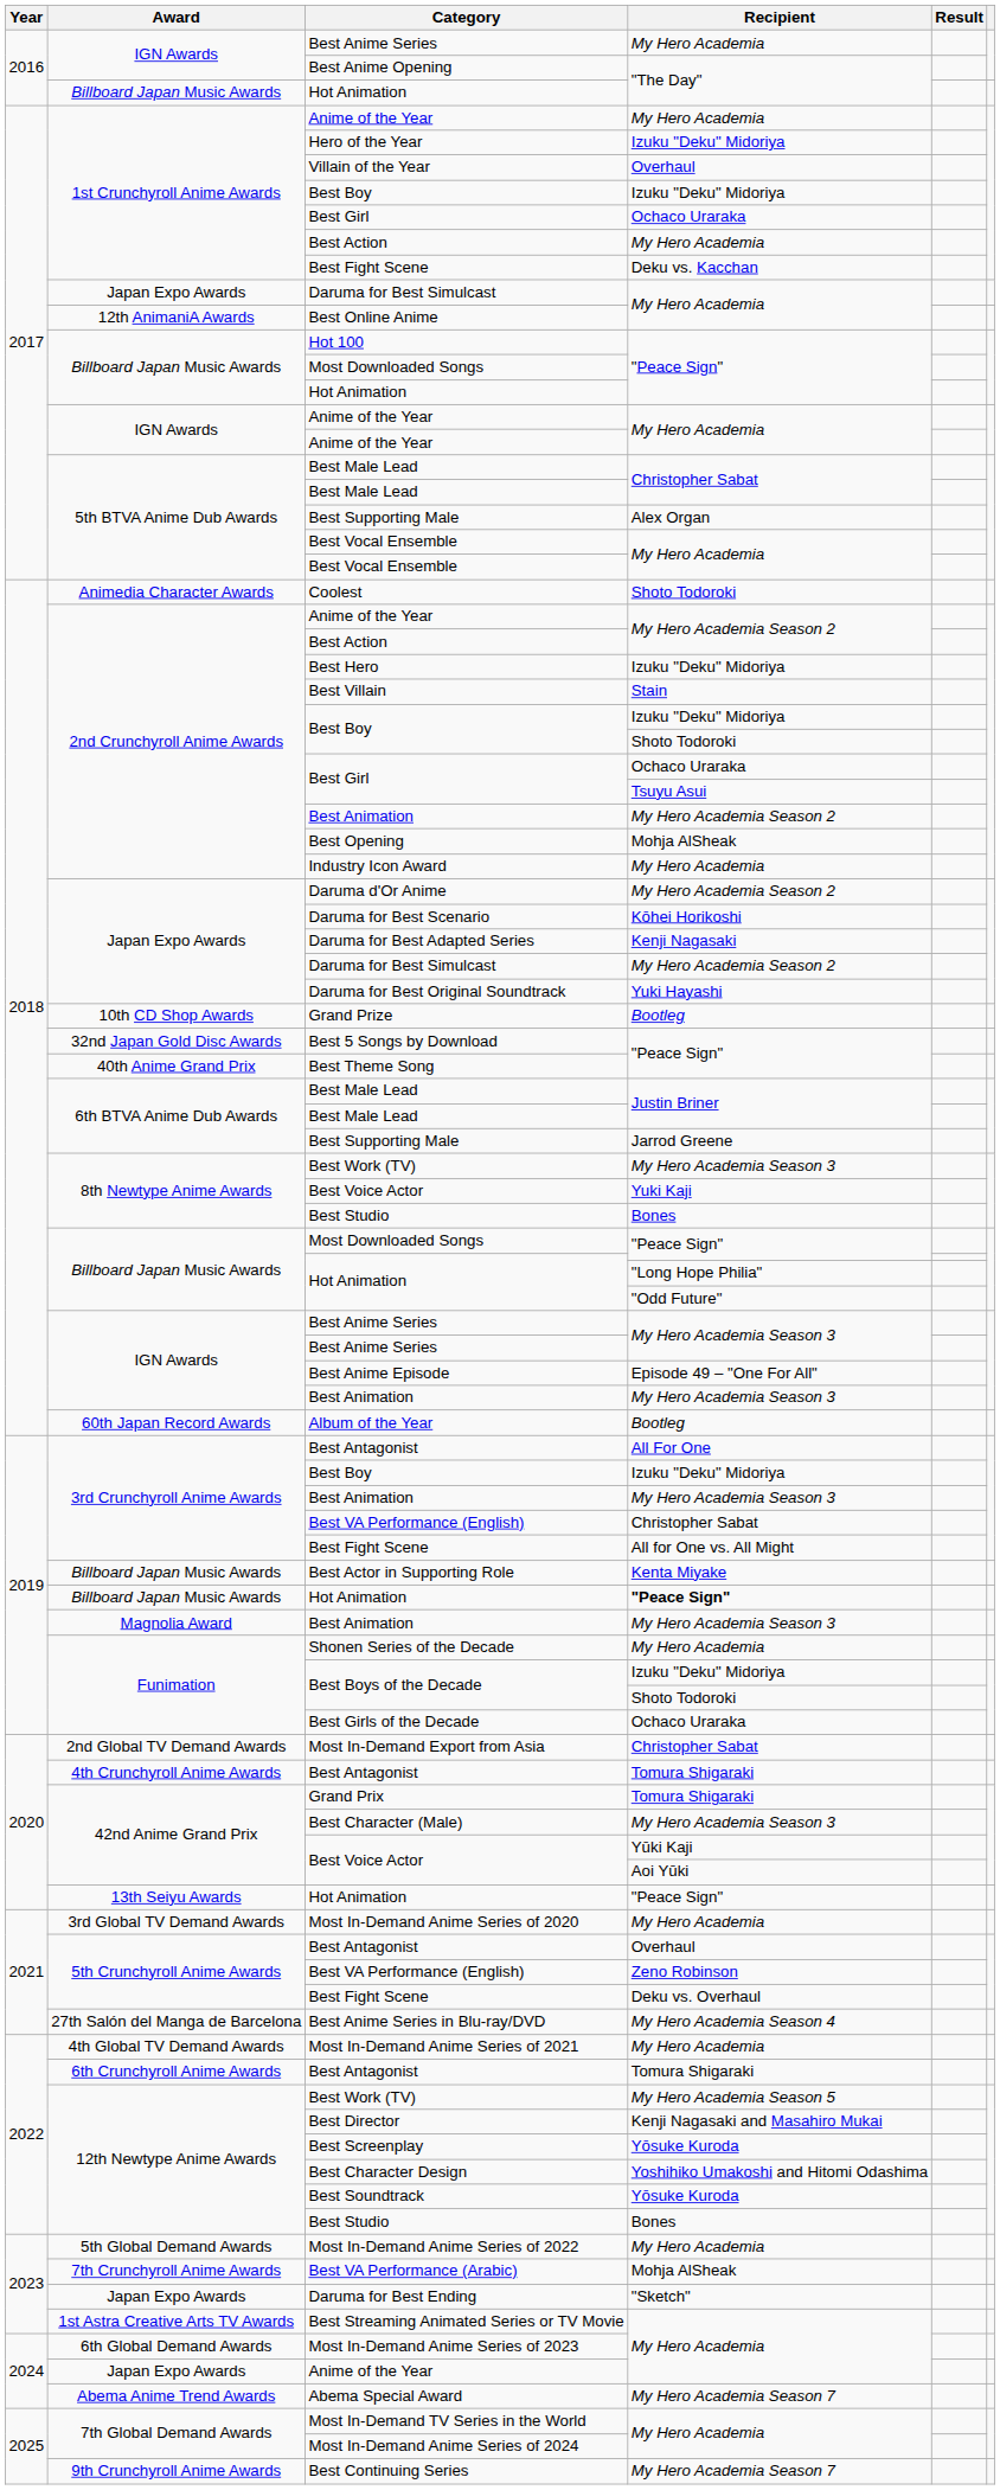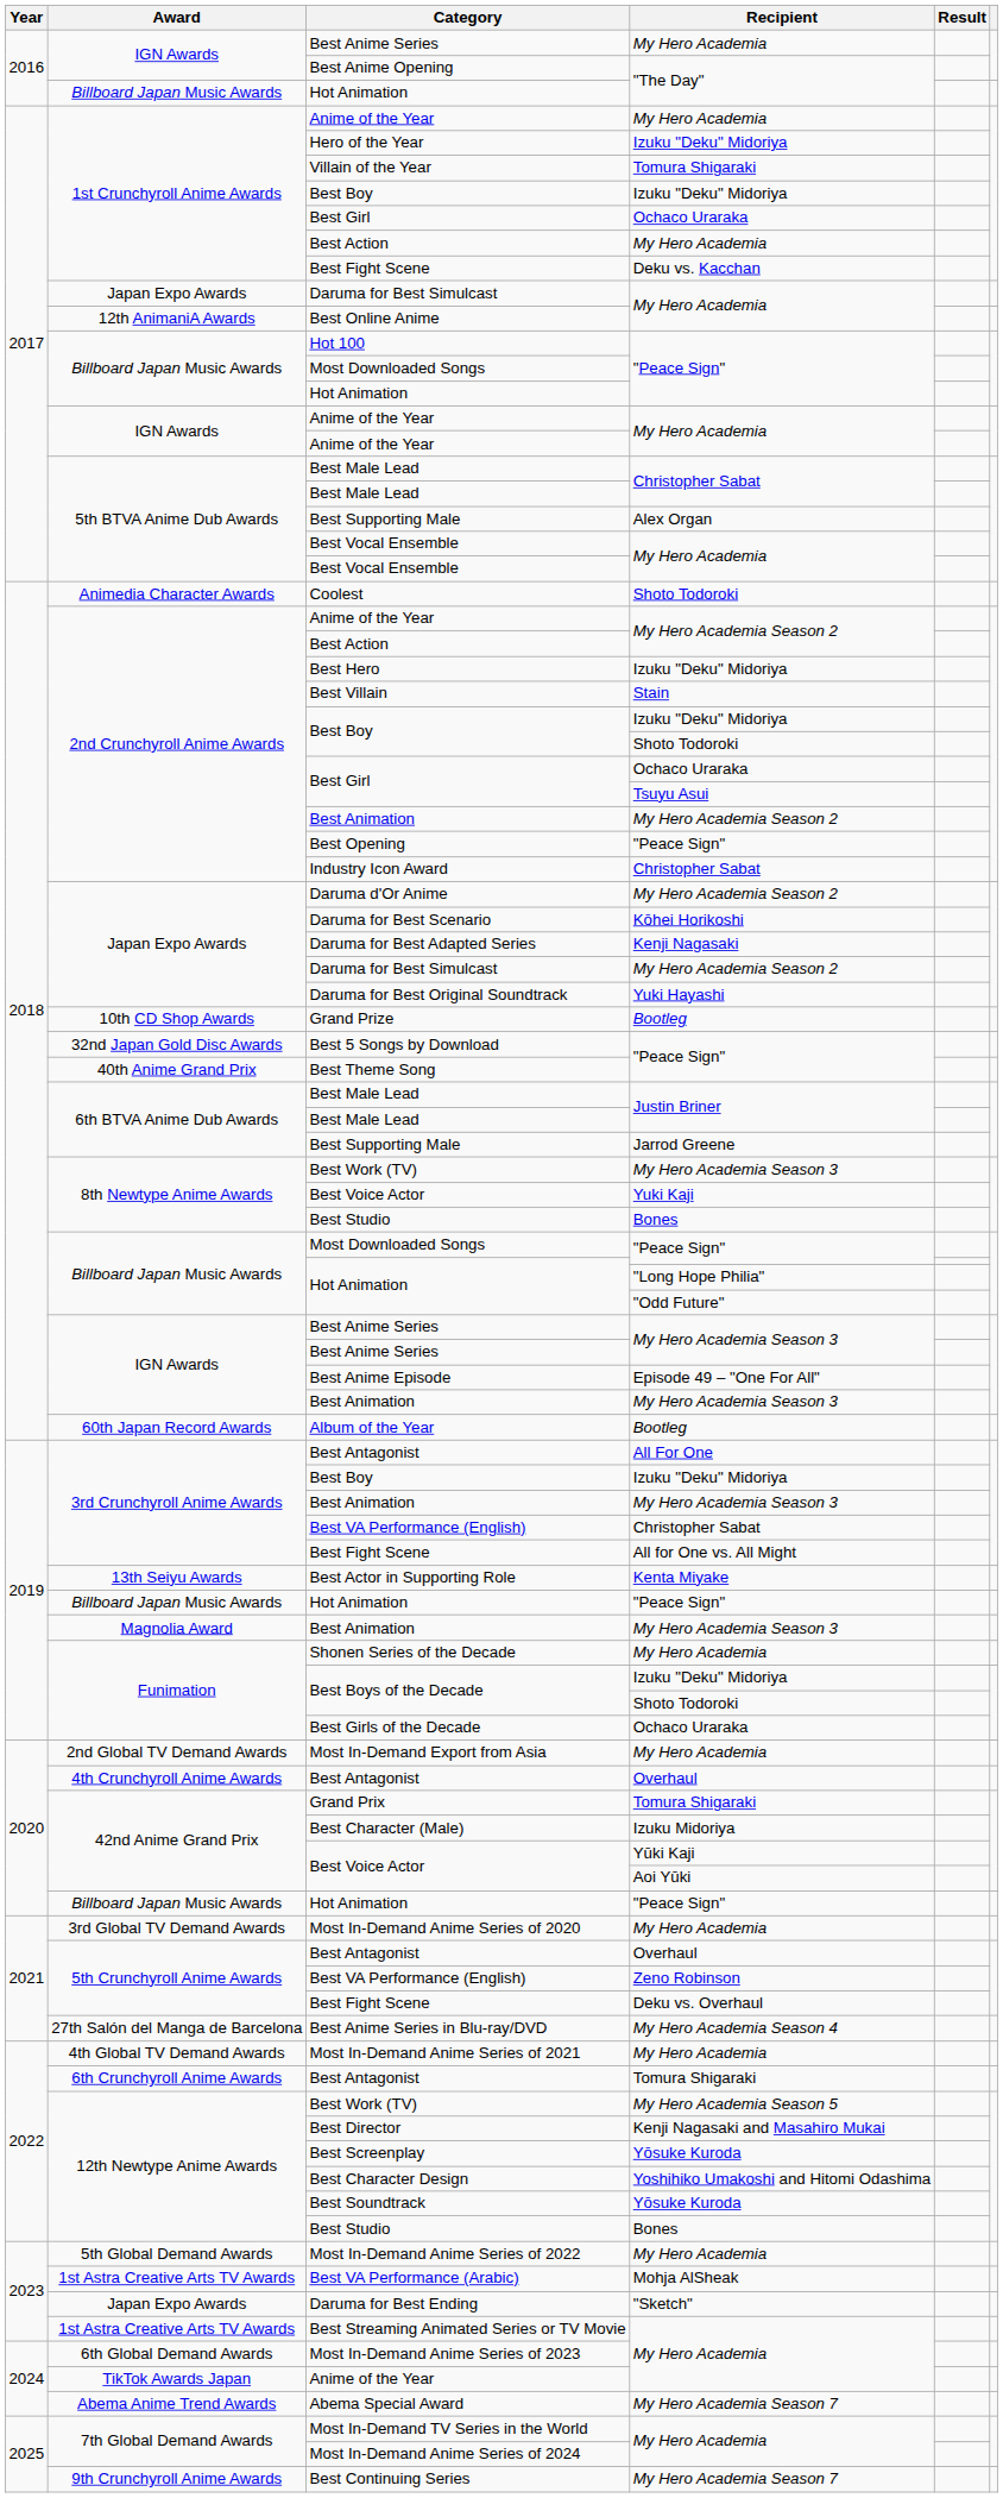Villain of the Year | Recipient: Overhaul -> Tomura Shigaraki
Best Opening | Recipient: Mohja AlSheak -> "Peace Sign"
Industry Icon Award | Recipient: My Hero Academia -> Christopher Sabat
Best Actor in Supporting Role | Award: Billboard Japan Music Awards -> 13th Seiyu Awards
2019 / Hot Animation | Recipient: bold -> normal
Most In-Demand Export from Asia | Recipient: Christopher Sabat -> My Hero Academia
2020 / Best Antagonist | Recipient: Tomura Shigaraki -> Overhaul
Best Character (Male) | Recipient: My Hero Academia Season 3 -> Izuku Midoriya
2020 / Hot Animation | Award: 13th Seiyu Awards -> Billboard Japan Music Awards
Best VA Performance (Arabic) | Award: 7th Crunchyroll Anime Awards -> 1st Astra Creative Arts TV Awards
2024 / Anime of the Year | Award: Japan Expo Awards -> TikTok Awards Japan
